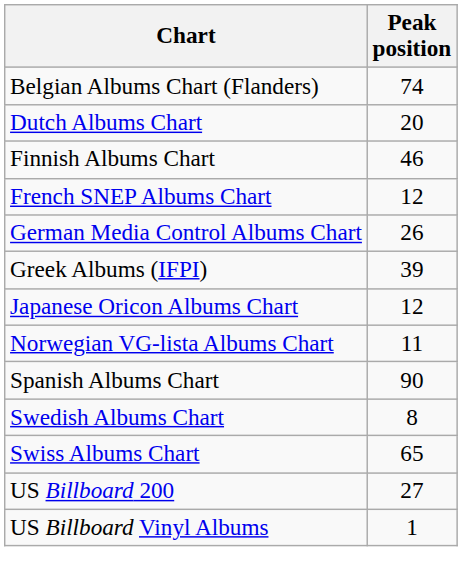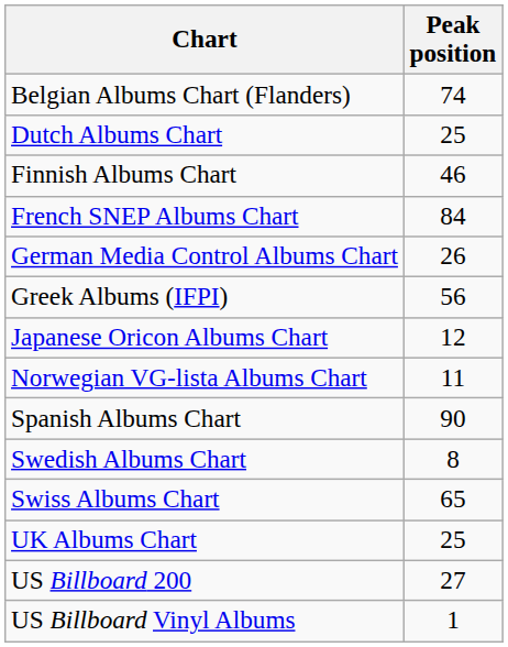Dutch Albums Chart | Peak position: 20 -> 25
French SNEP Albums Chart | Peak position: 12 -> 84
Greek Albums (IFPI) | Peak position: 39 -> 56
+ row: UK Albums Chart | 25
